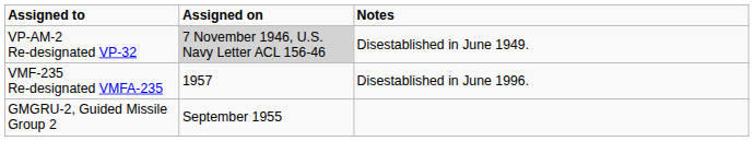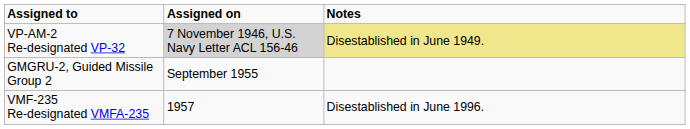VP-AM-2 Re-designated VP-32 | Notes: no background -> khaki background
rows swapped: GMGRU-2, Guided Missile Group 2 <-> VMF-235 Re-designated VMFA-235
